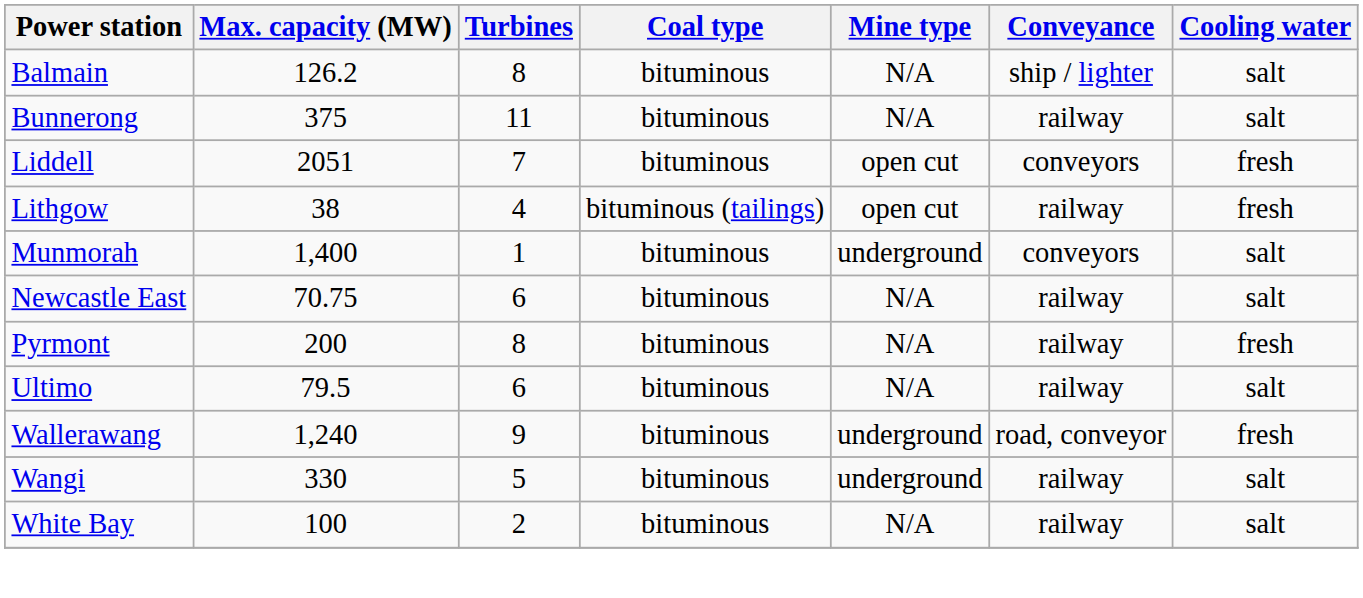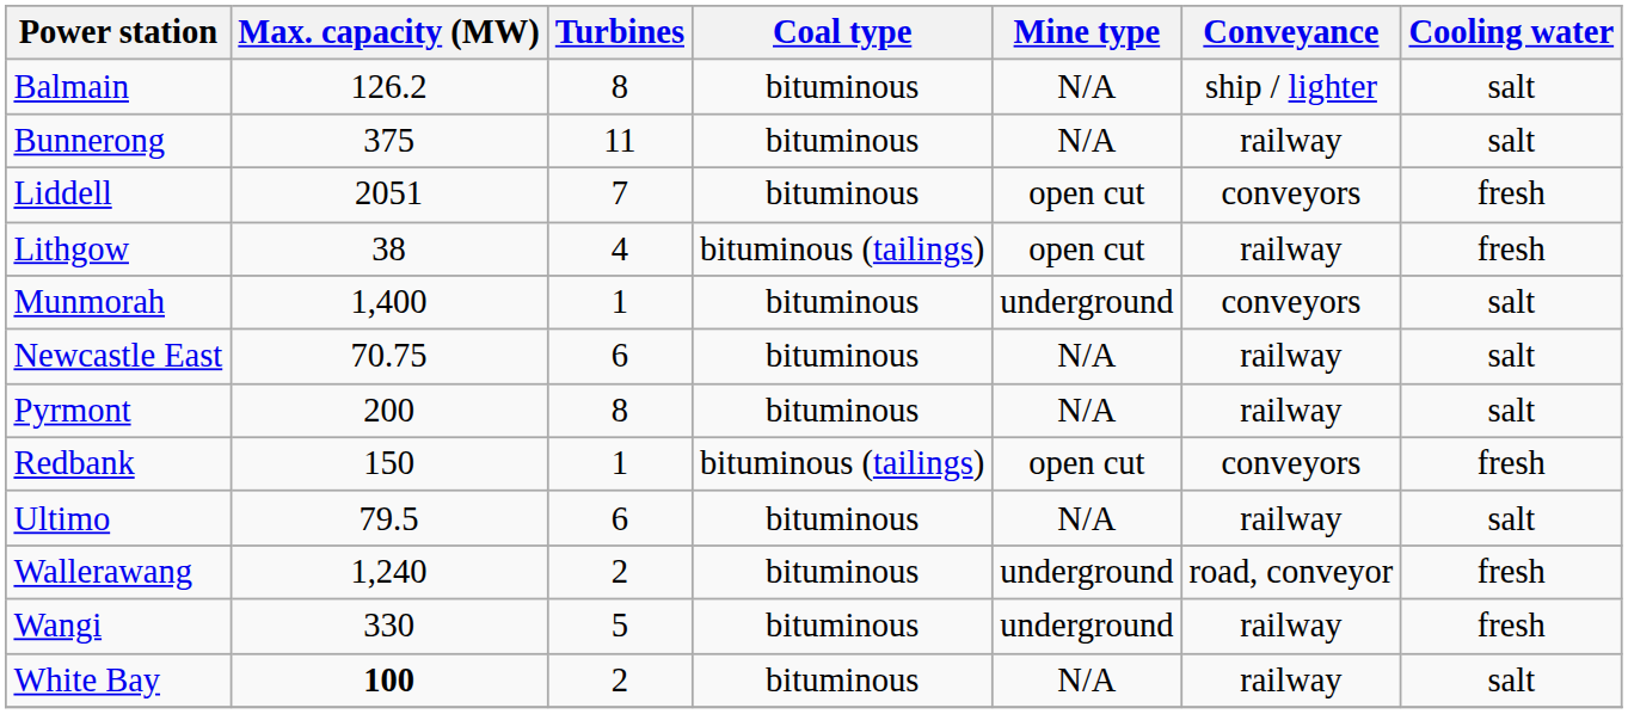Pyrmont | Cooling water: fresh -> salt
+ row: Redbank | 150 | 1 | bituminous (tailings) | open cut | conveyors | fresh
Wallerawang | Turbines: 9 -> 2
Wangi | Cooling water: salt -> fresh
White Bay | Max. capacity (MW): normal -> bold
